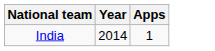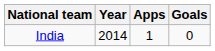+ column: Goals | 0
